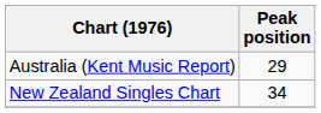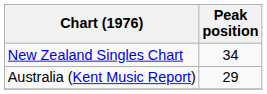rows swapped: Australia (Kent Music Report) <-> New Zealand Singles Chart
